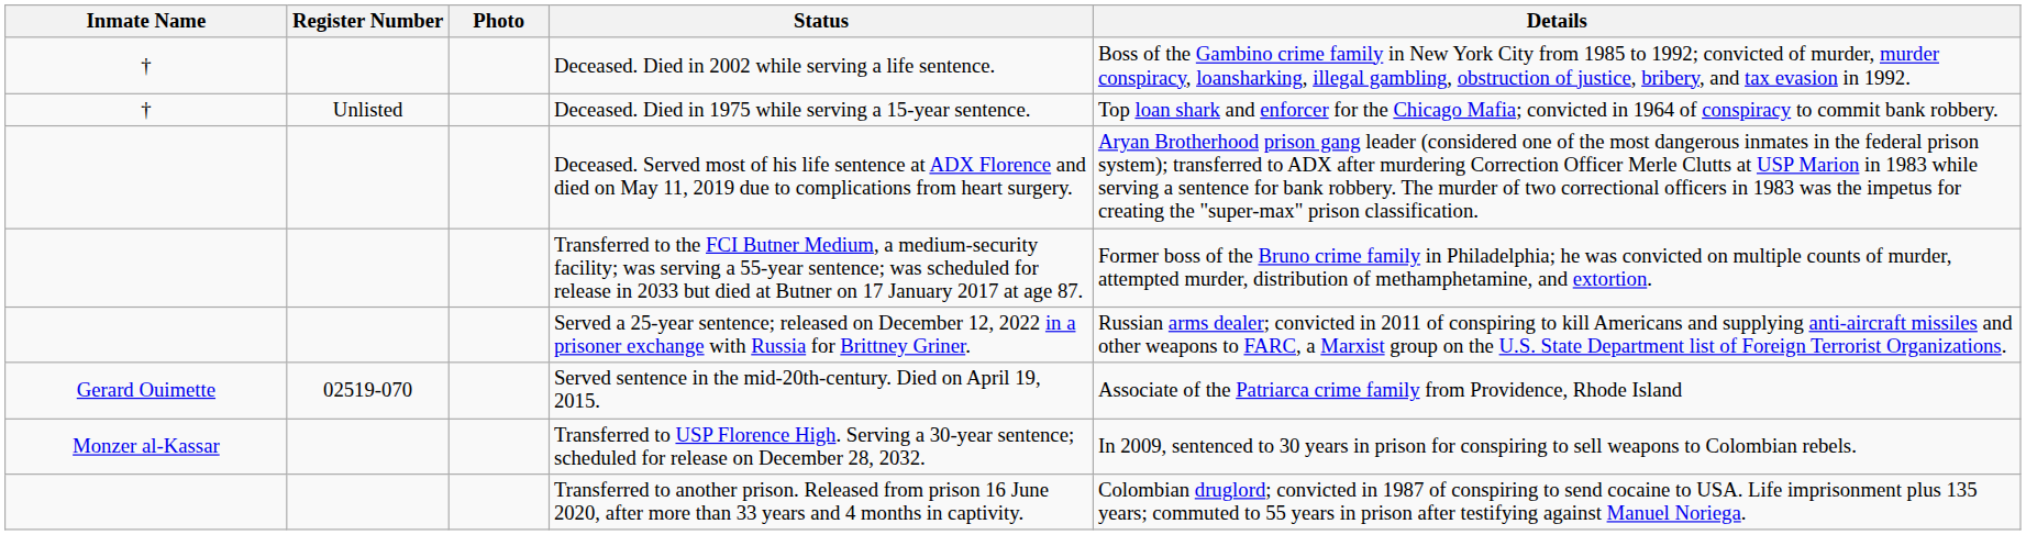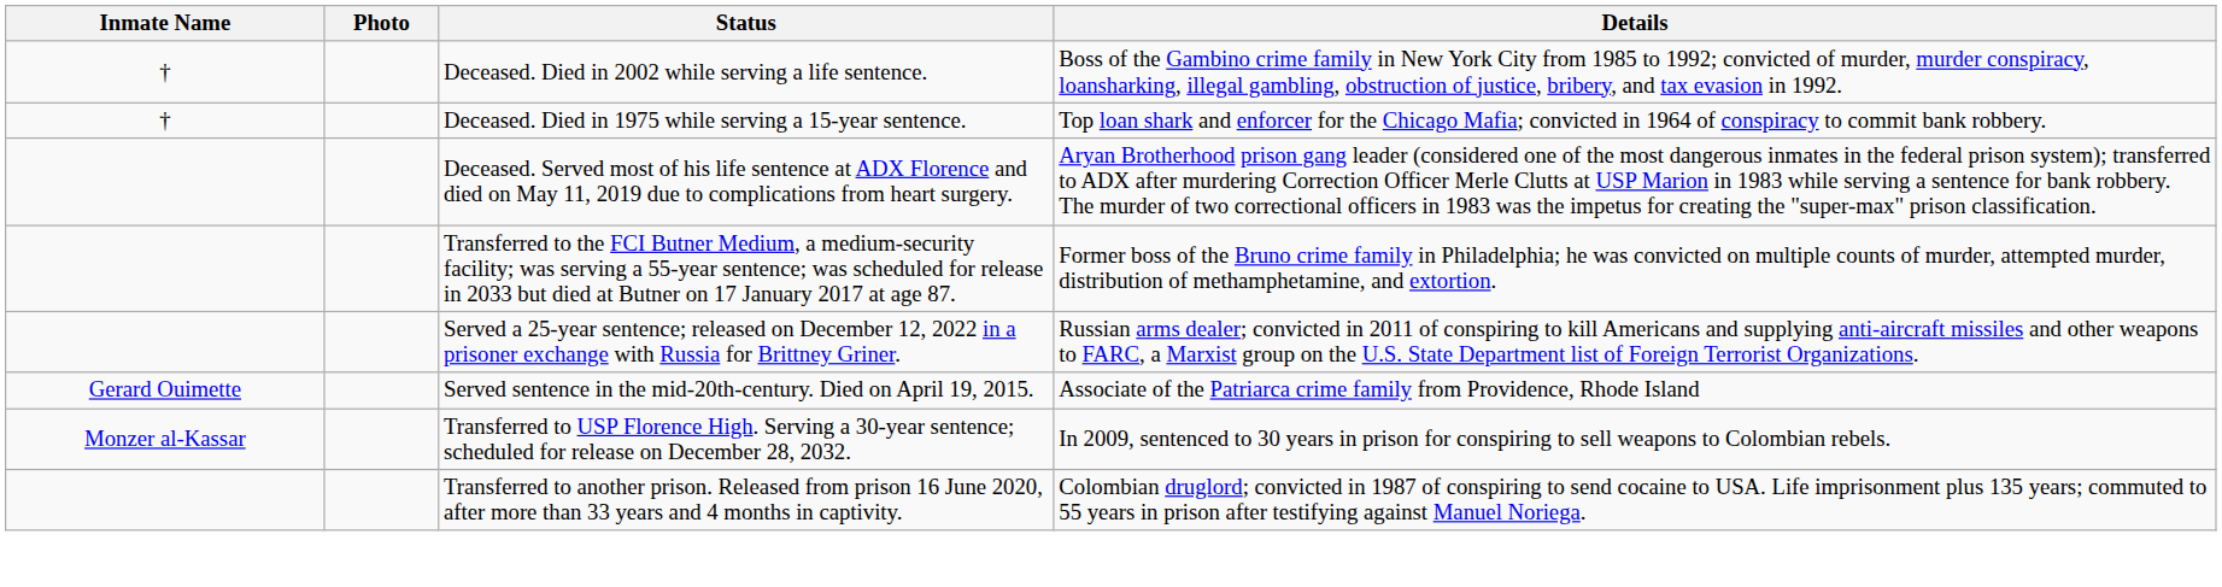- column: Register Number | Unlisted | 02519-070
